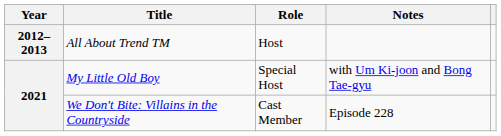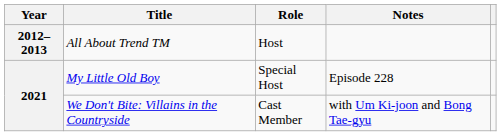My Little Old Boy | Notes: with Um Ki-joon and Bong Tae-gyu -> Episode 228
We Don't Bite: Villains in the Countryside | Notes: Episode 228 -> with Um Ki-joon and Bong Tae-gyu
